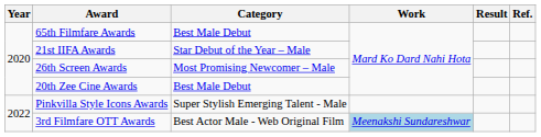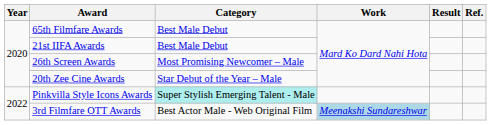21st IIFA Awards | Category: Star Debut of the Year – Male -> Best Male Debut
20th Zee Cine Awards | Category: Best Male Debut -> Star Debut of the Year – Male
Pinkvilla Style Icons Awards | Category: no background -> paleturquoise background
